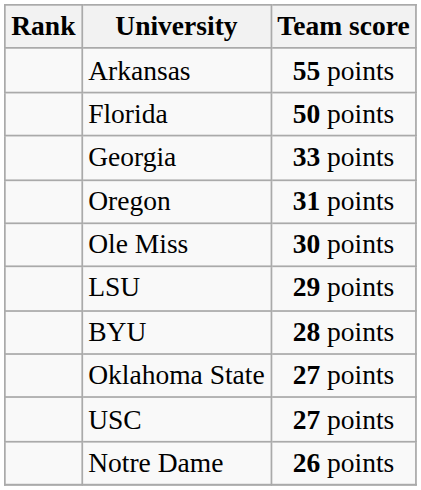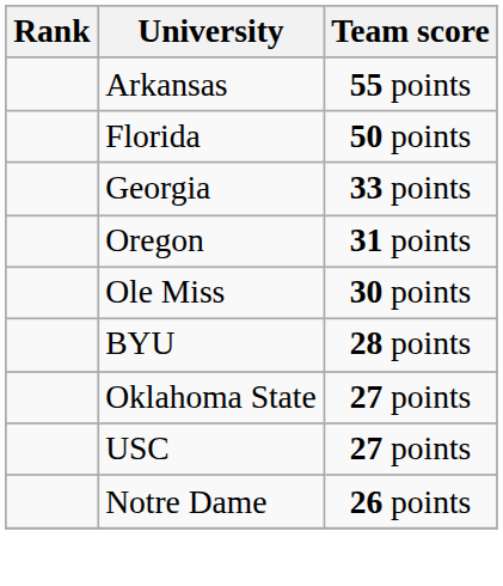- row: LSU | 29 points
